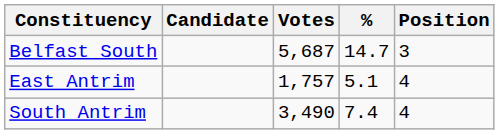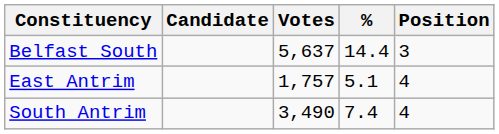Belfast South | Votes: 5,687 -> 5,637
Belfast South | %: 14.7 -> 14.4
